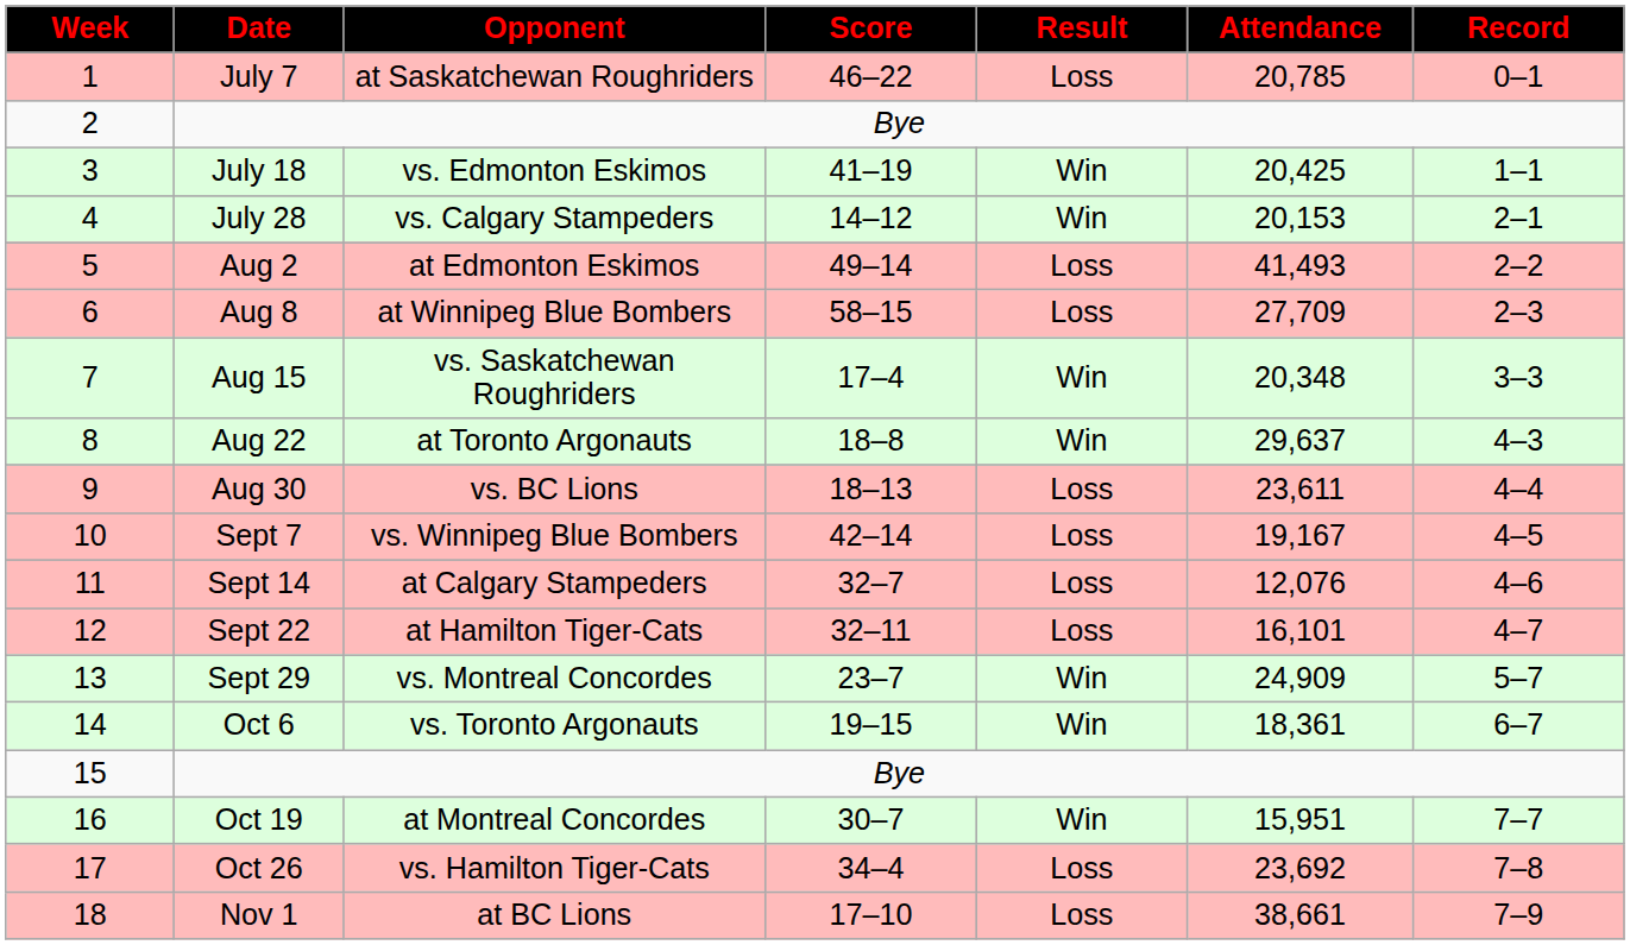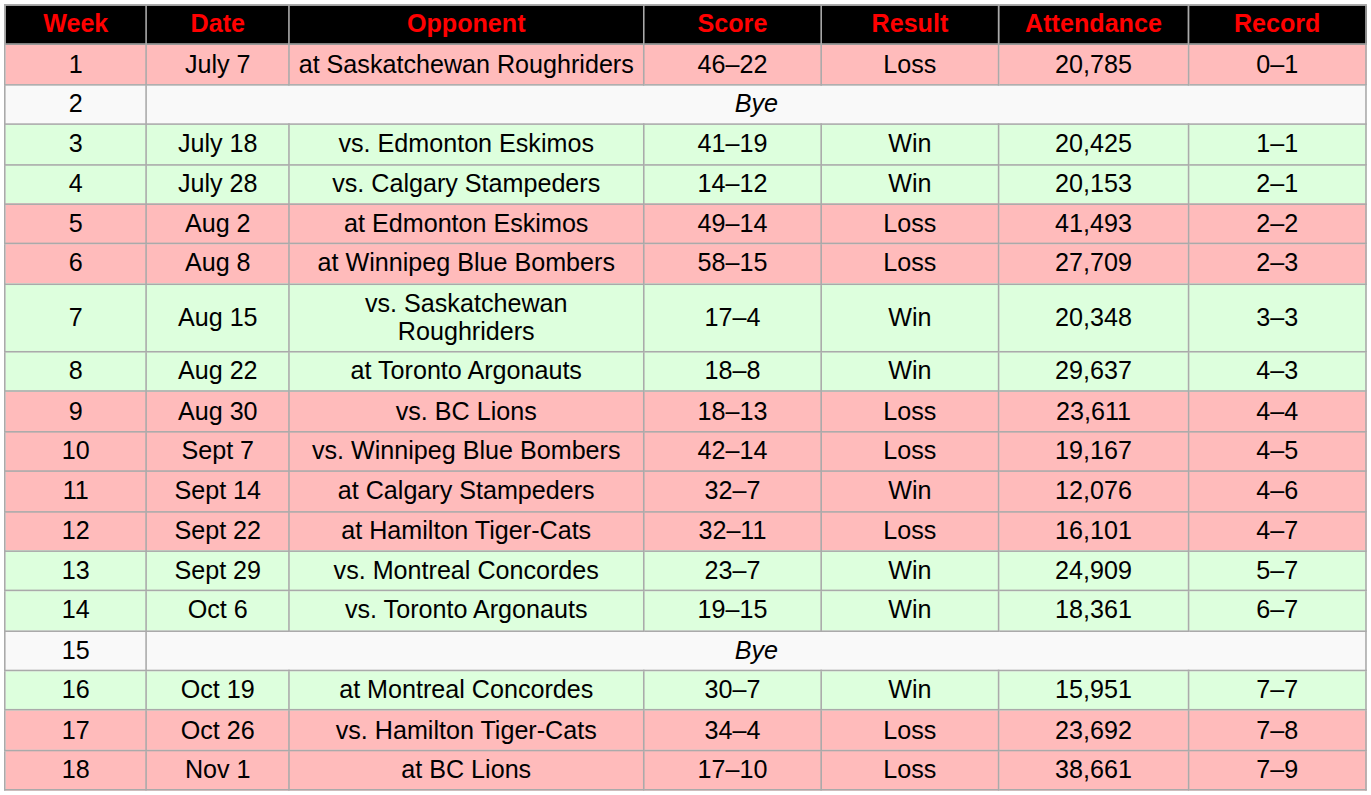Sept 14 | Result: Loss -> Win
